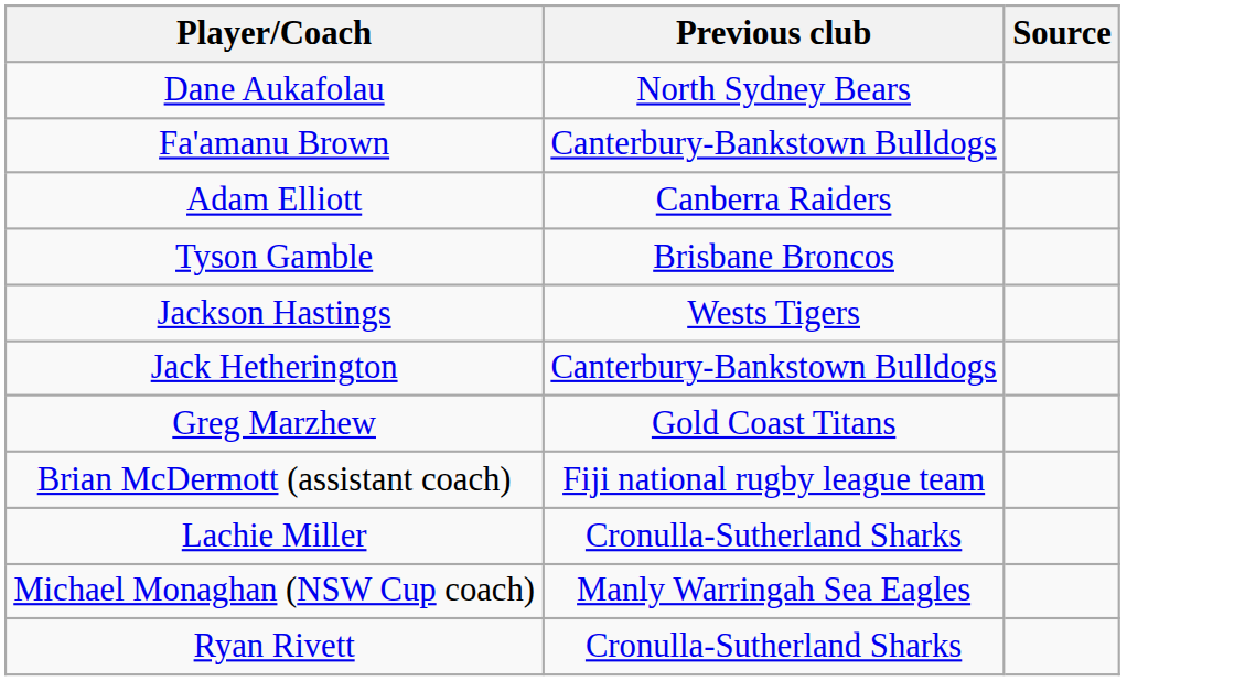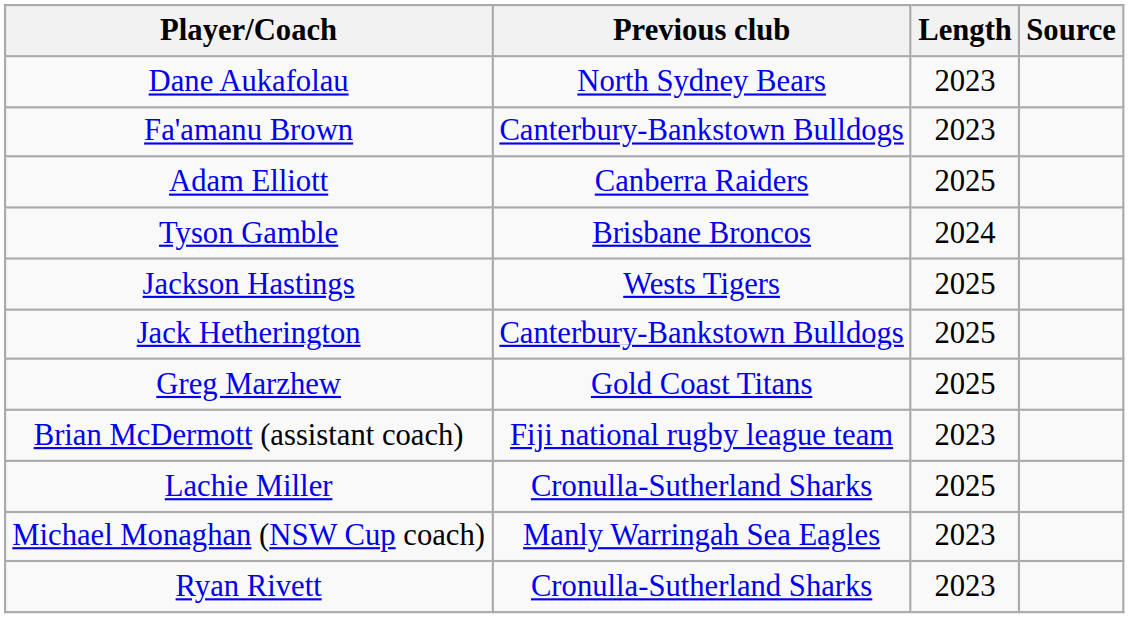+ column: Length | 2023 | 2023 | 2025 | 2024 | 2025 | 2025 | 2025 | 2023 | 2025 | 2023 | 2023
